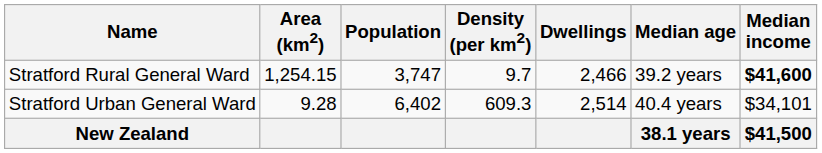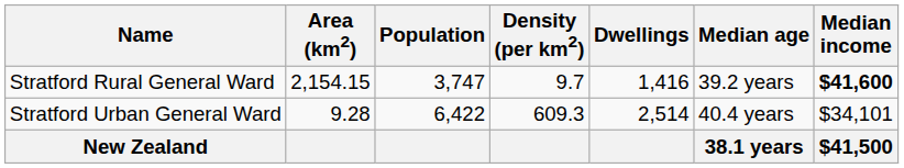Stratford Rural General Ward | Area (km2): 1,254.15 -> 2,154.15
Stratford Rural General Ward | Dwellings: 2,466 -> 1,416
Stratford Urban General Ward | Population: 6,402 -> 6,422
